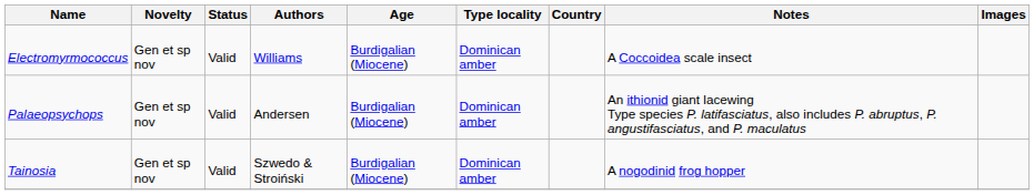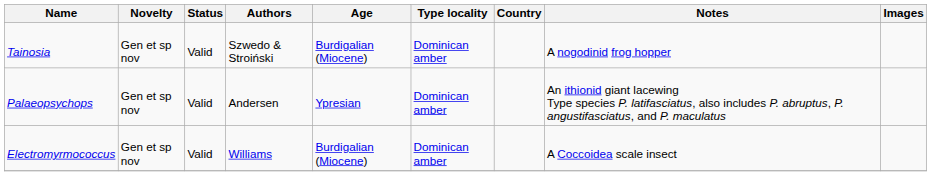rows swapped: Electromyrmococcus <-> Tainosia
Palaeopsychops | Age: Burdigalian (Miocene) -> Ypresian
